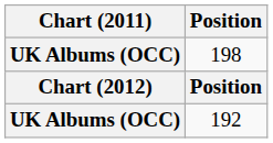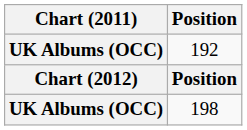rows swapped: 198 <-> 192
